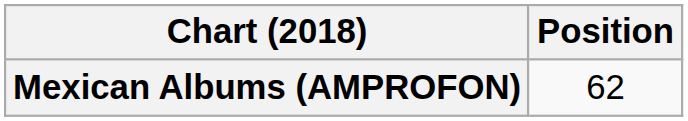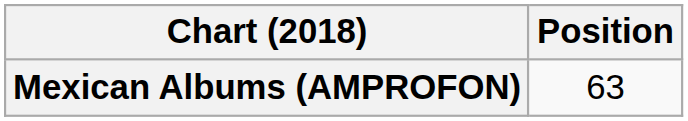Mexican Albums (AMPROFON) | Position: 62 -> 63
